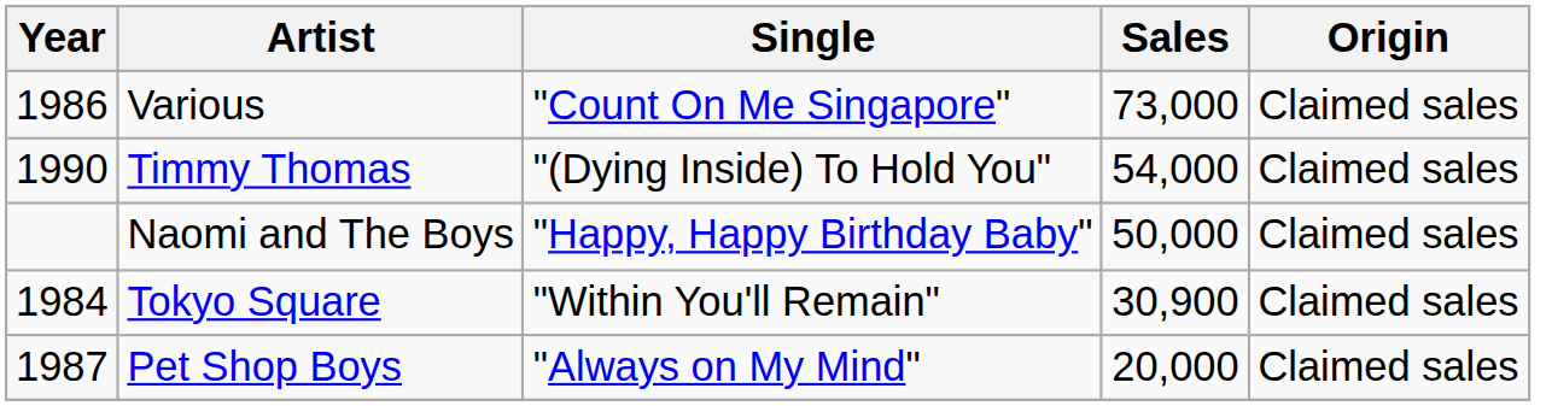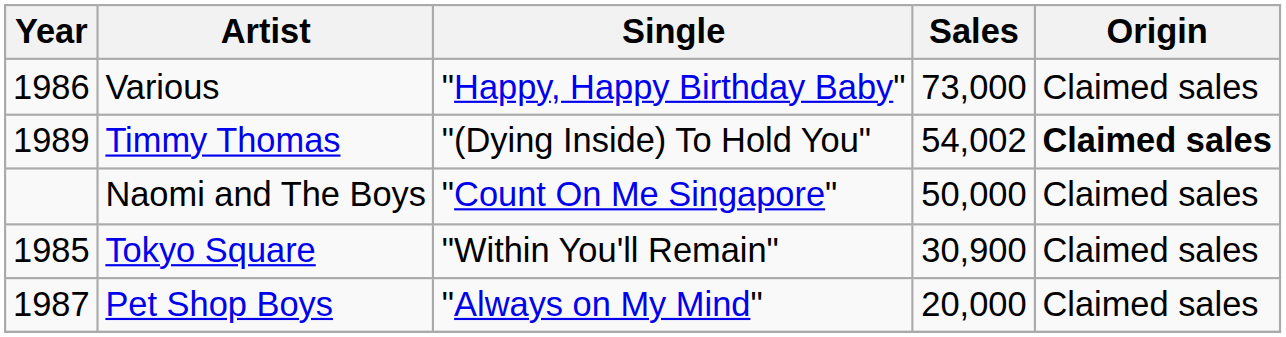Various | Single: "Count On Me Singapore" -> "Happy, Happy Birthday Baby"
Timmy Thomas | Year: 1990 -> 1989
Timmy Thomas | Sales: 54,000 -> 54,002
Timmy Thomas | Origin: normal -> bold
Naomi and The Boys | Single: "Happy, Happy Birthday Baby" -> "Count On Me Singapore"
Tokyo Square | Year: 1984 -> 1985
